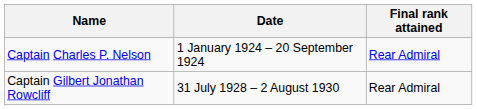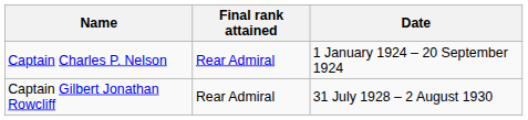columns swapped: Date <-> Final rank attained
